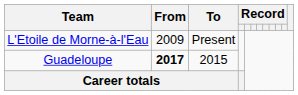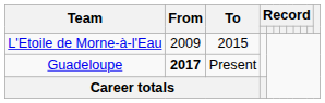L'Etoile de Morne-à-l'Eau | To: Present -> 2015
Guadeloupe | To: 2015 -> Present
